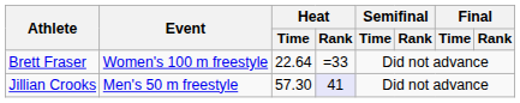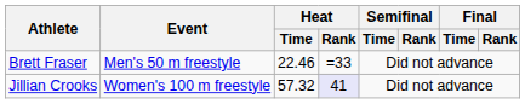Brett Fraser | Event: Women's 100 m freestyle -> Men's 50 m freestyle
Brett Fraser | Heat / Time: 22.64 -> 22.46
Jillian Crooks | Event: Men's 50 m freestyle -> Women's 100 m freestyle
Jillian Crooks | Heat / Time: 57.30 -> 57.32
